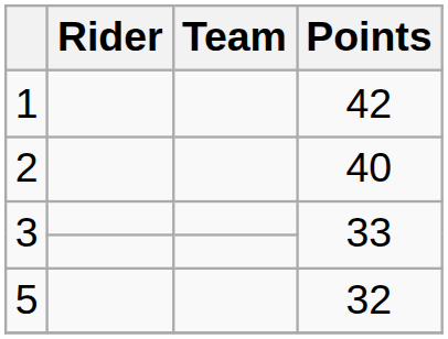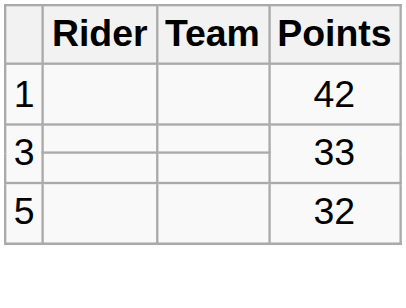- row: 2 | 40
